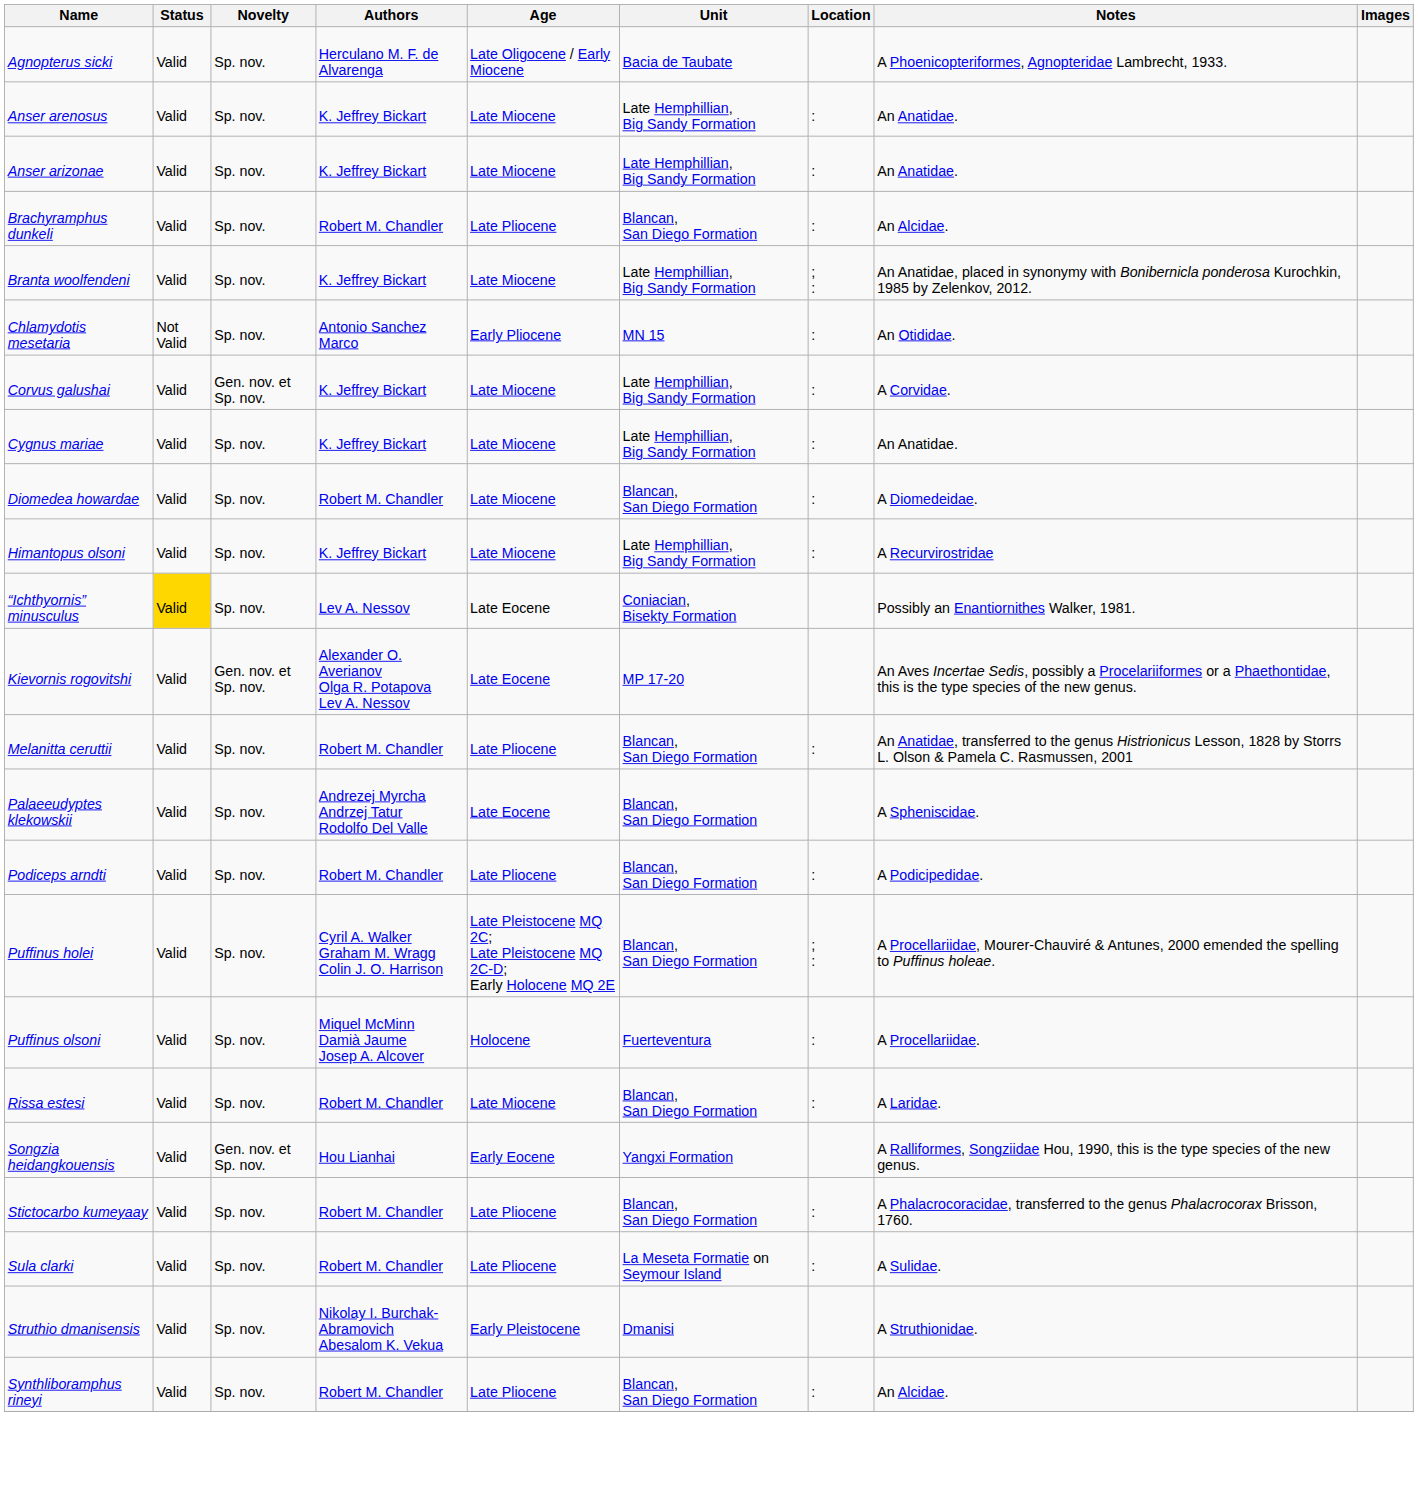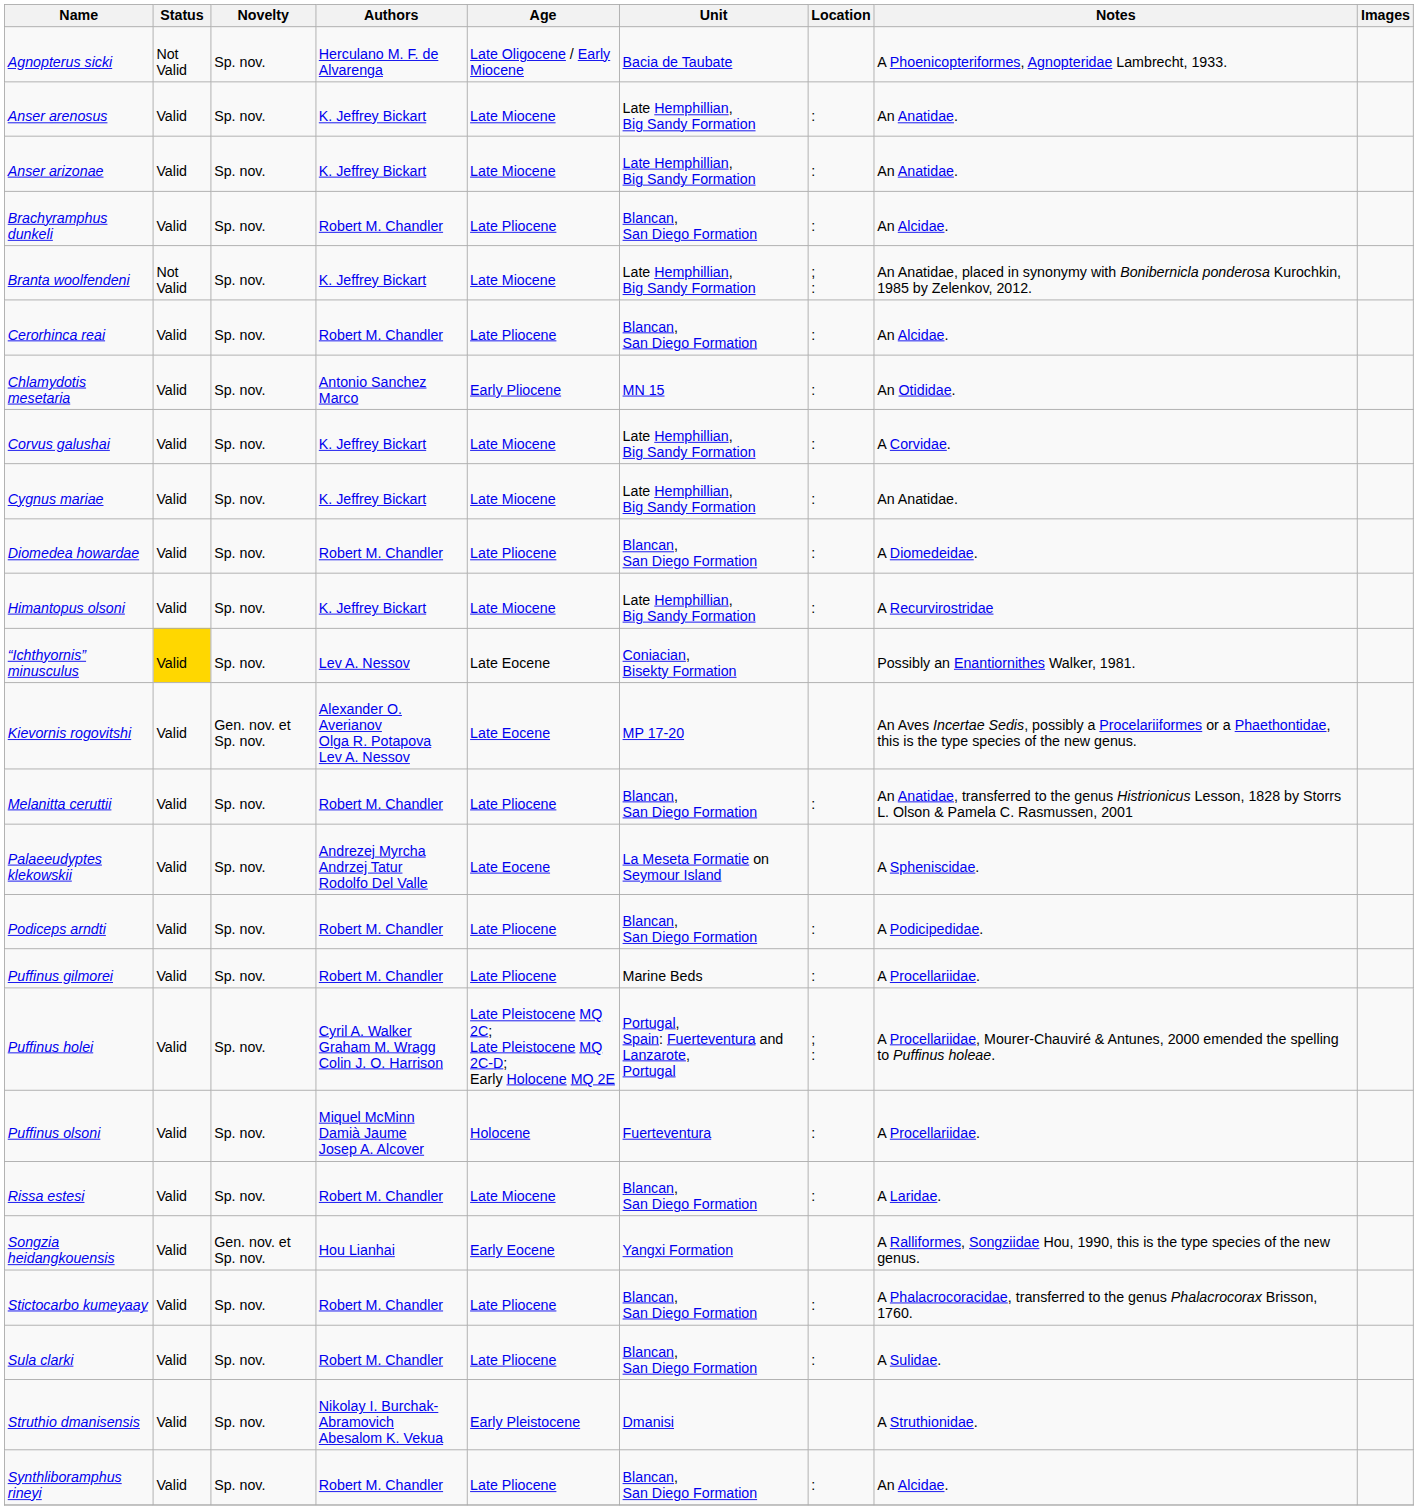Agnopterus sicki | Status: Valid -> Not Valid
Branta woolfendeni | Status: Valid -> Not Valid
+ row: Cerorhinca reai | Valid | Sp. nov. | Robert M. Chandler | Late Pliocene | Blancan, San Diego Formation | : | An Alcidae.
Chlamydotis mesetaria | Status: Not Valid -> Valid
Corvus galushai | Novelty: Gen. nov. et Sp. nov. -> Sp. nov.
Diomedea howardae | Age: Late Miocene -> Late Pliocene
Palaeeudyptes klekowskii | Unit: Blancan, San Diego Formation -> La Meseta Formatie on Seymour Island
+ row: Puffinus gilmorei | Valid | Sp. nov. | Robert M. Chandler | Late Pliocene | Marine Beds | : | A Procellariidae.
Puffinus holei | Unit: Blancan, San Diego Formation -> Portugal, Spain: Fuerteventura and Lanzarote, Portugal
Sula clarki | Unit: La Meseta Formatie on Seymour Island -> Blancan, San Diego Formation
